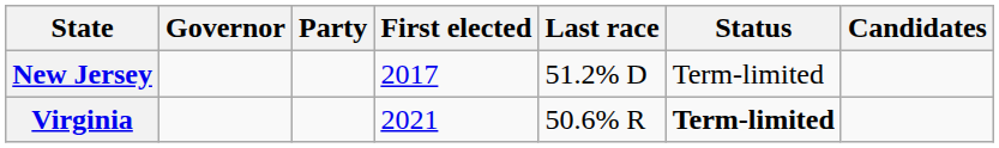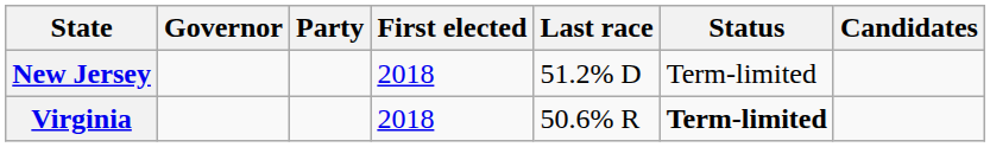New Jersey | First elected: 2017 -> 2018
Virginia | First elected: 2021 -> 2018
